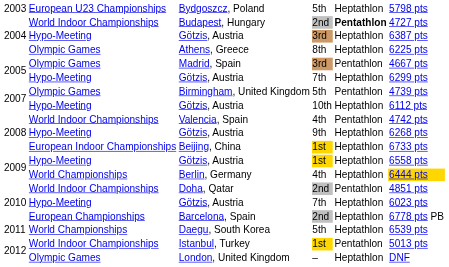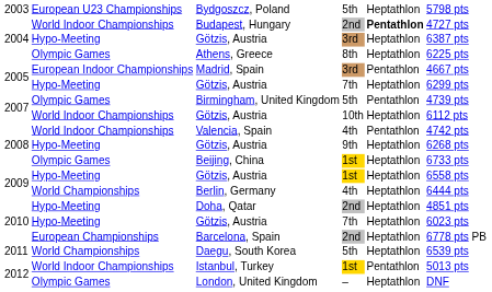Madrid, Spain | column 2: Olympic Games -> European Indoor Championships
2007 / Götzis, Austria | column 2: Hypo-Meeting -> World Indoor Championships
Beijing, China | column 2: European Indoor Championships -> Olympic Games
Berlin, Germany | column 6: gold background -> no background
Doha, Qatar | column 2: World Indoor Championships -> Hypo-Meeting
Doha, Qatar | column 5: Pentathlon -> Heptathlon
